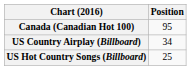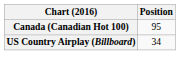- row: US Hot Country Songs (Billboard) | 25
